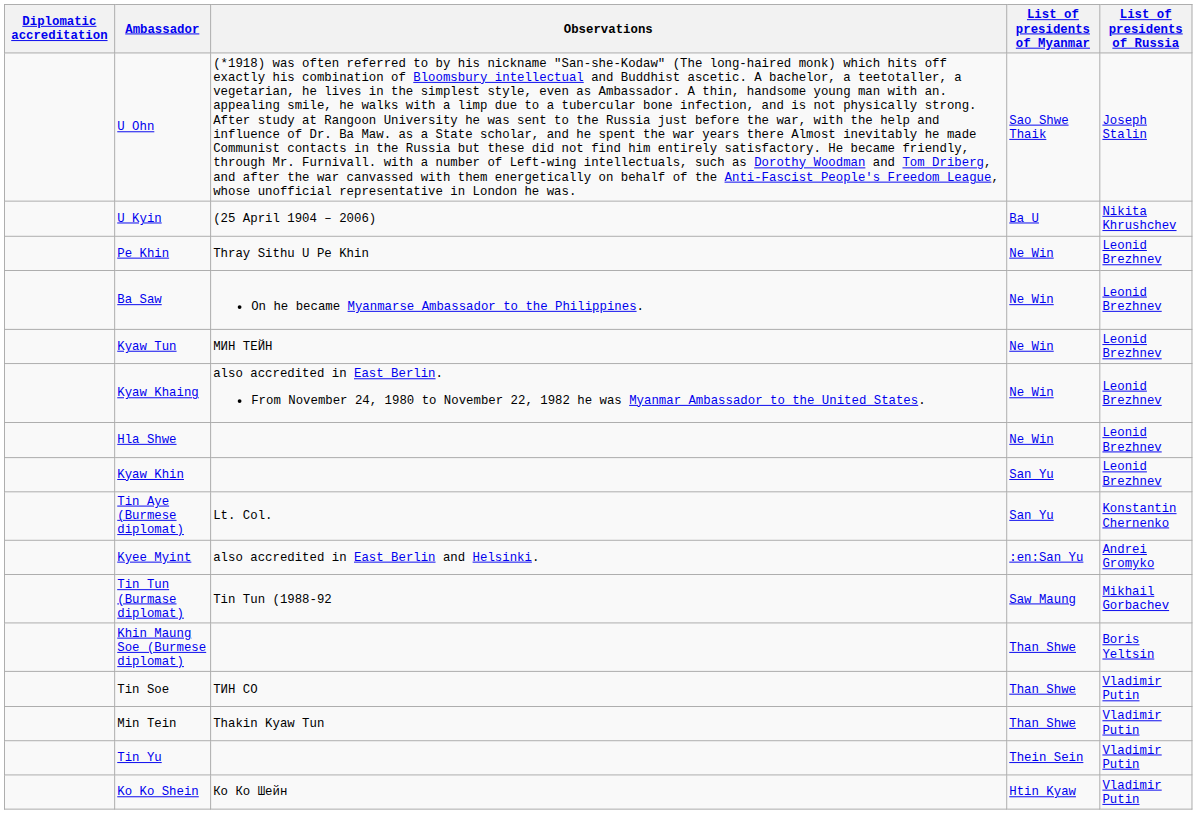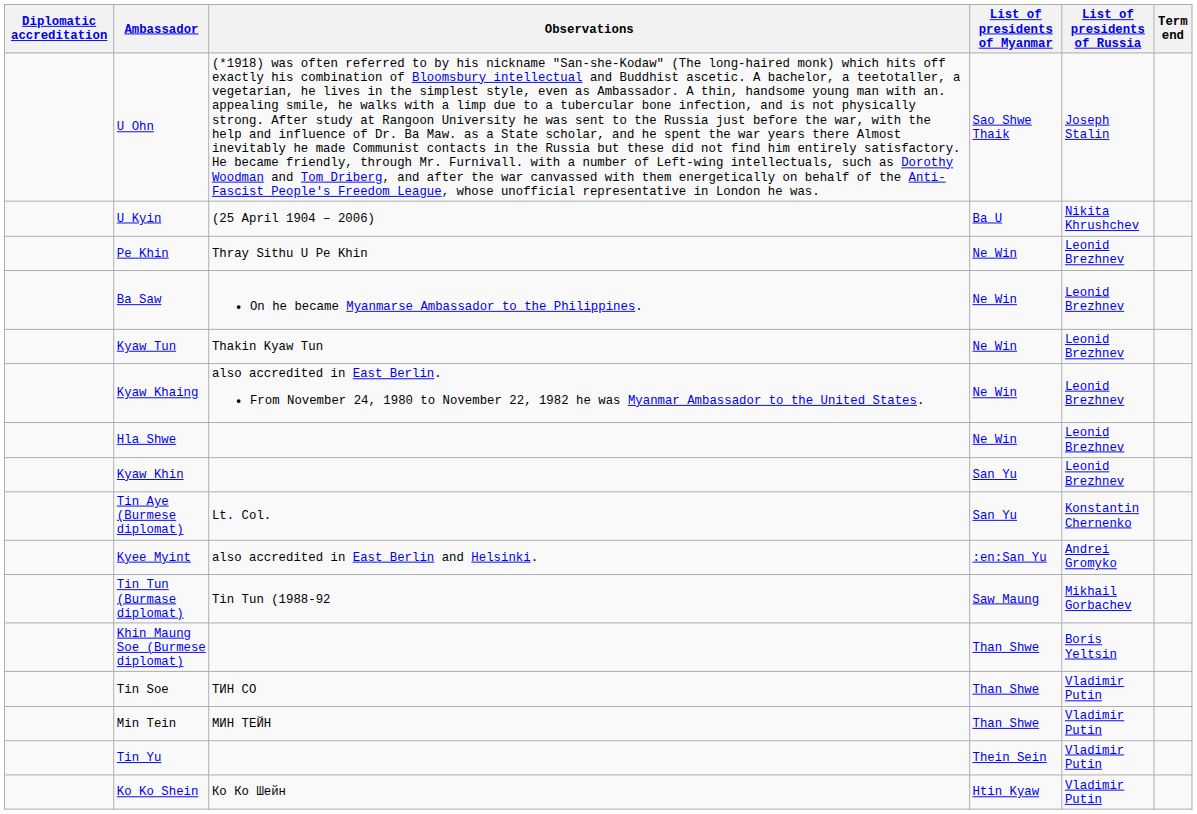+ column: Term end
Kyaw Tun | Observations: МИН ТЕЙН -> Thakin Kyaw Tun
Min Tein | Observations: Thakin Kyaw Tun -> МИН ТЕЙН
